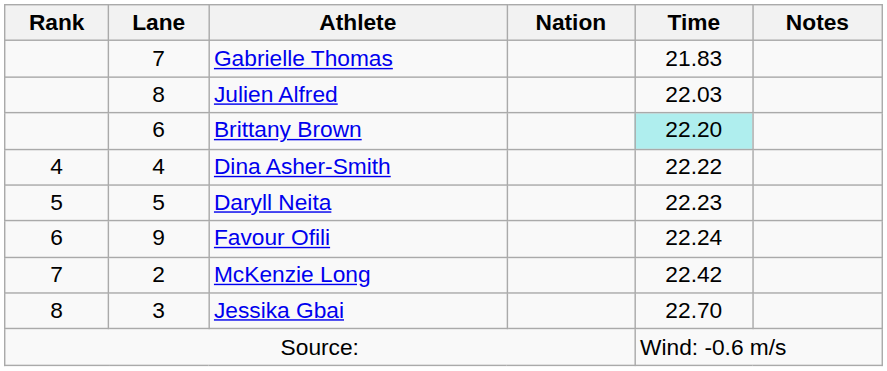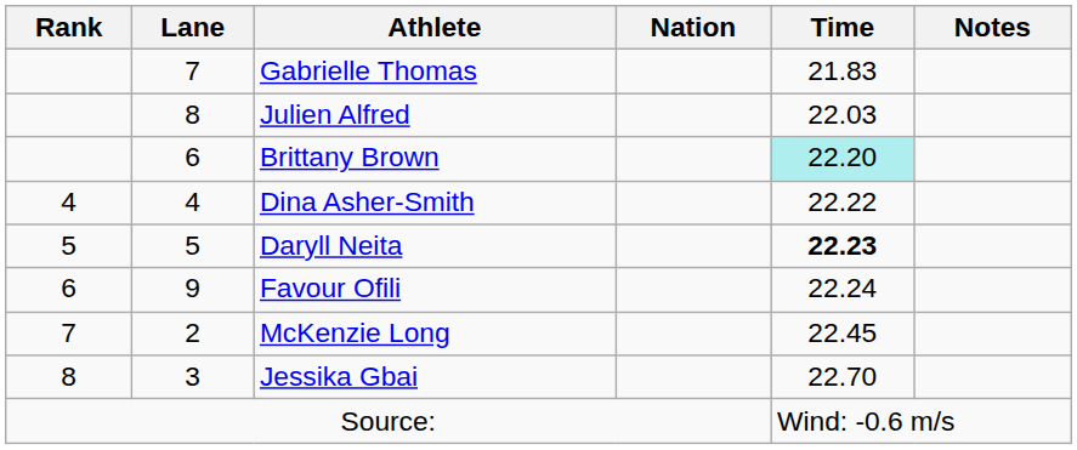Daryll Neita | Time: normal -> bold
McKenzie Long | Time: 22.42 -> 22.45
